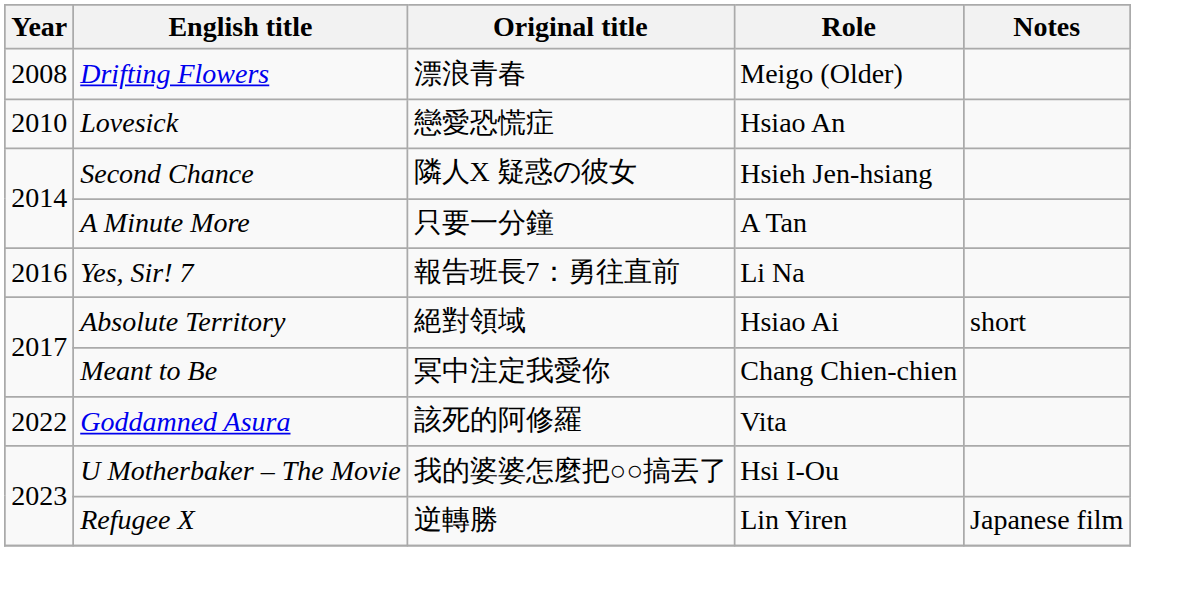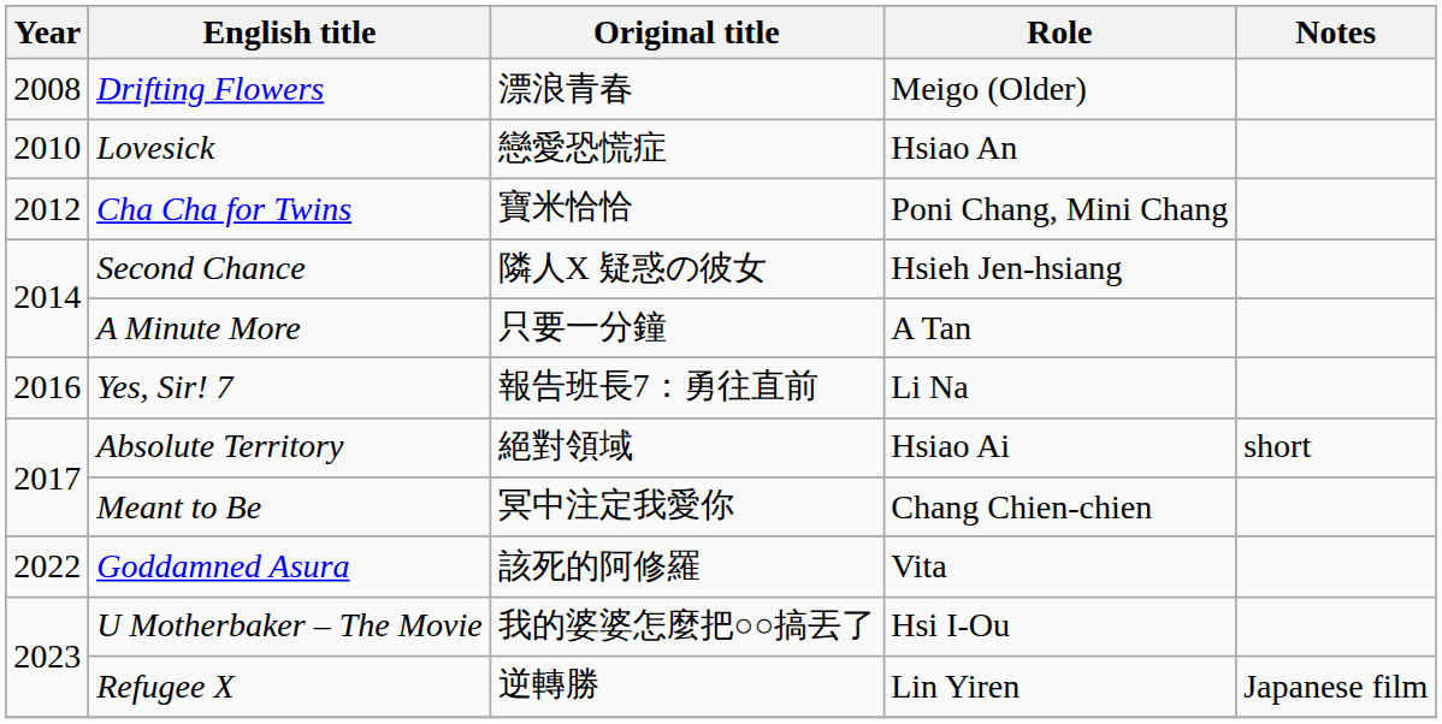+ row: 2012 | Cha Cha for Twins | 寶米恰恰 | Poni Chang, Mini Chang
